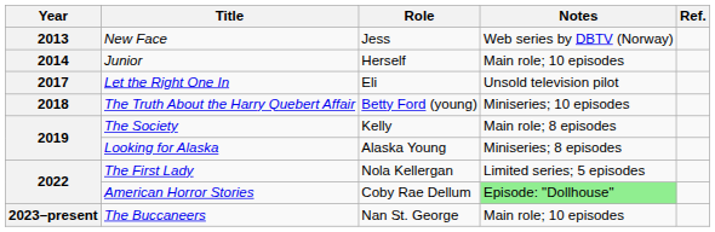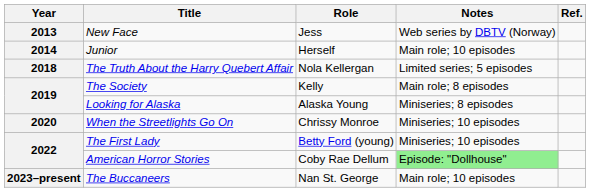- row: 2017 | Let the Right One In | Eli | Unsold television pilot
The Truth About the Harry Quebert Affair | Role: Betty Ford (young) -> Nola Kellergan
The Truth About the Harry Quebert Affair | Notes: Miniseries; 10 episodes -> Limited series; 5 episodes
+ row: 2020 | When the Streetlights Go On | Chrissy Monroe | Miniseries; 10 episodes
The First Lady | Role: Nola Kellergan -> Betty Ford (young)
The First Lady | Notes: Limited series; 5 episodes -> Miniseries; 10 episodes
